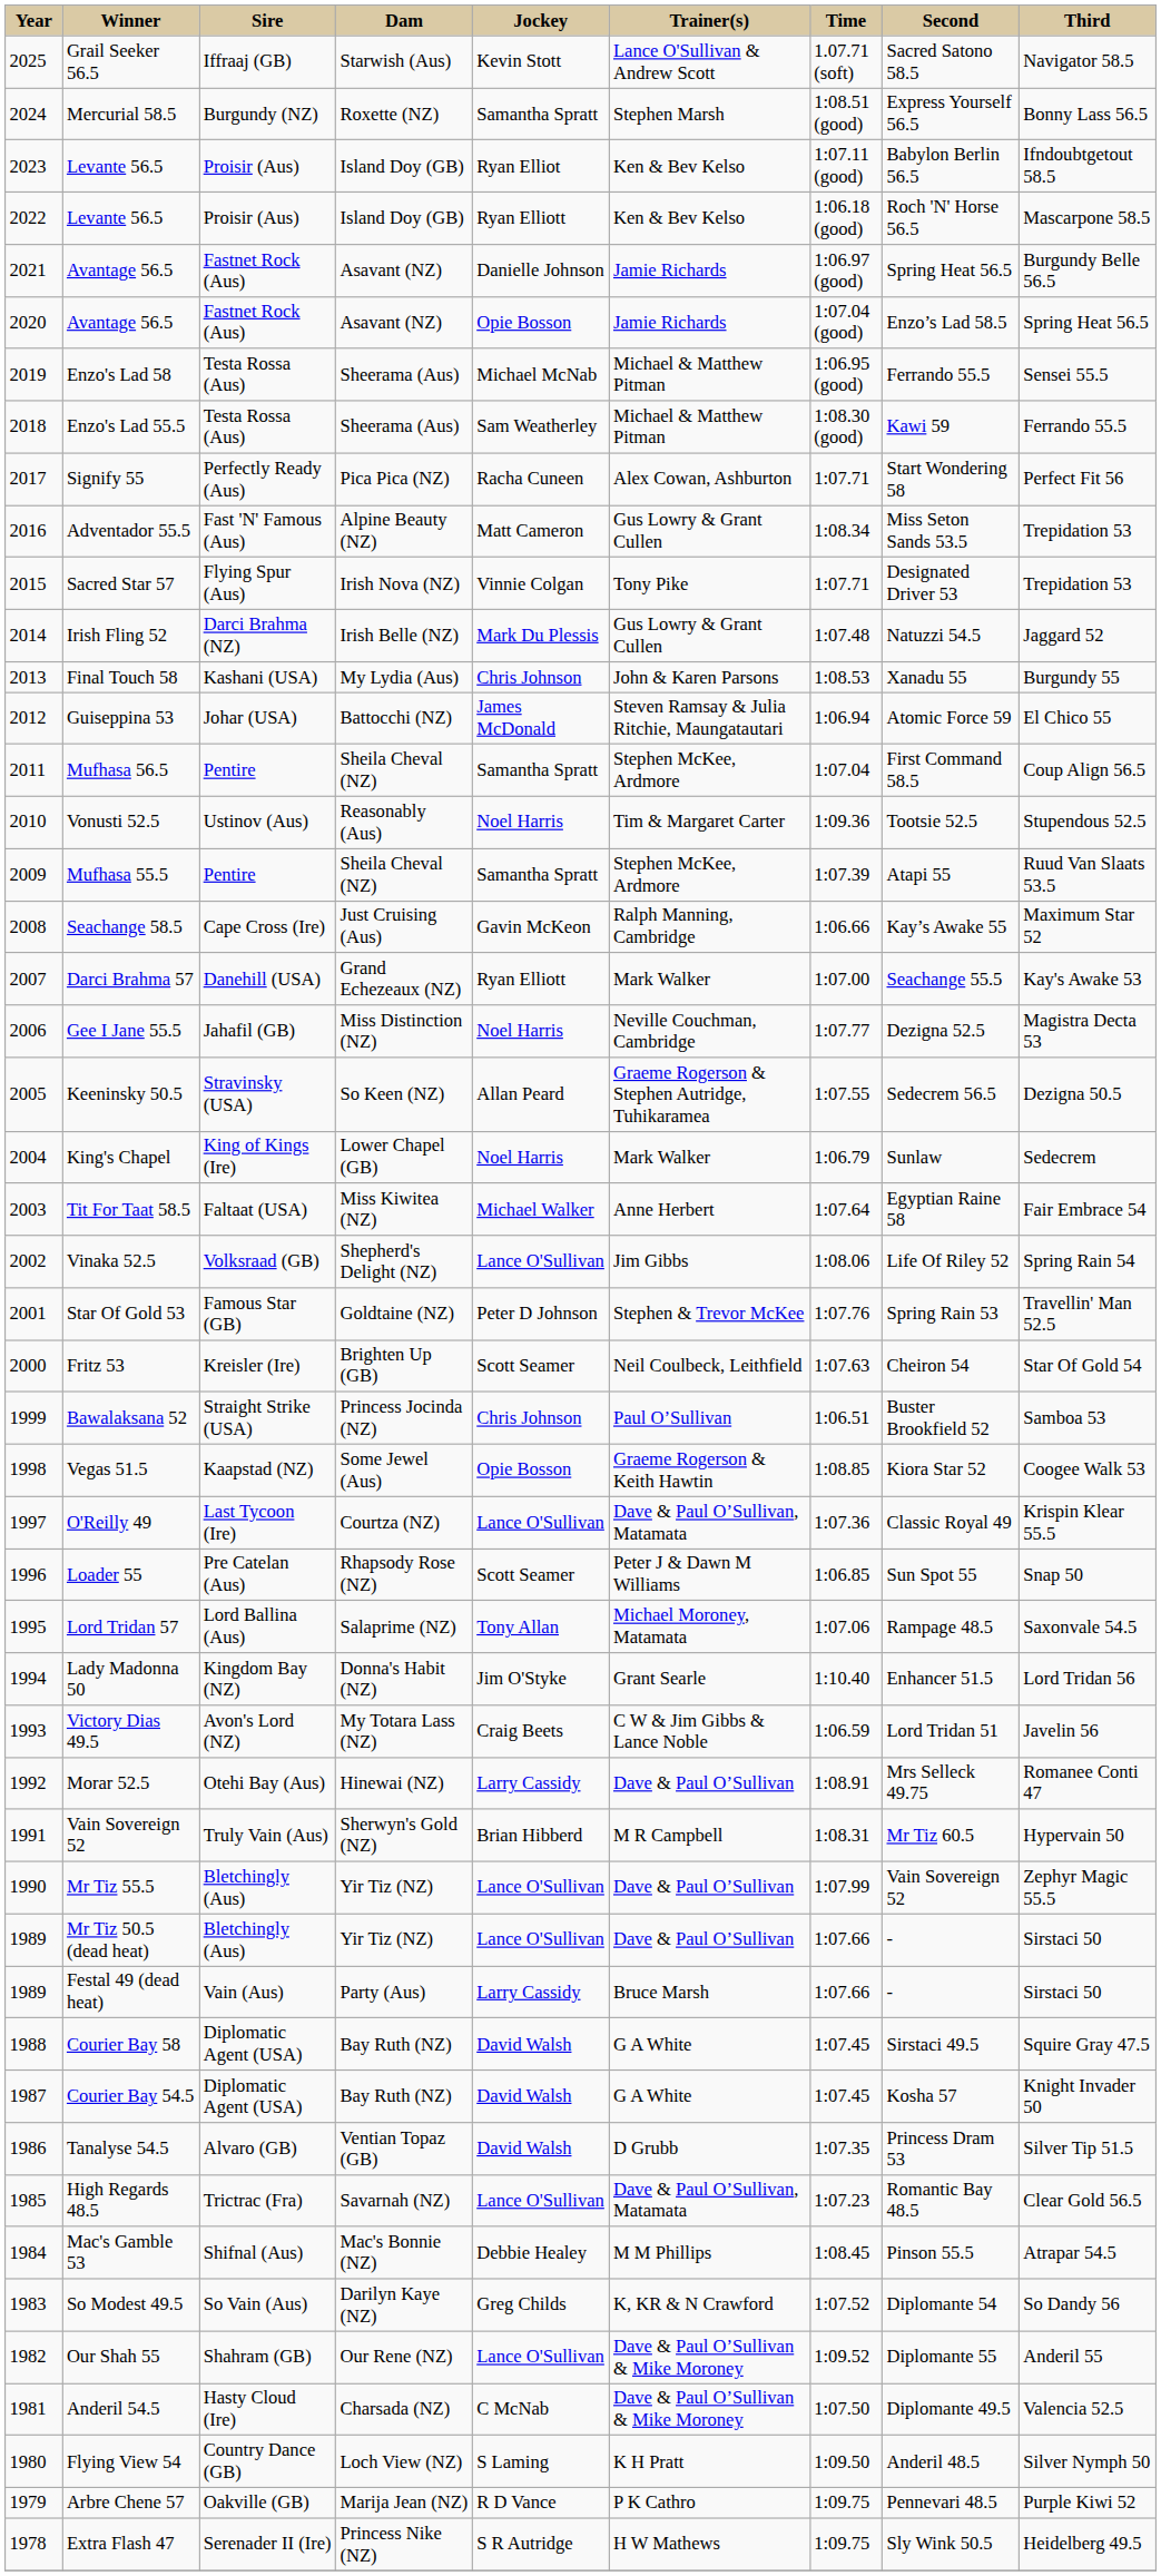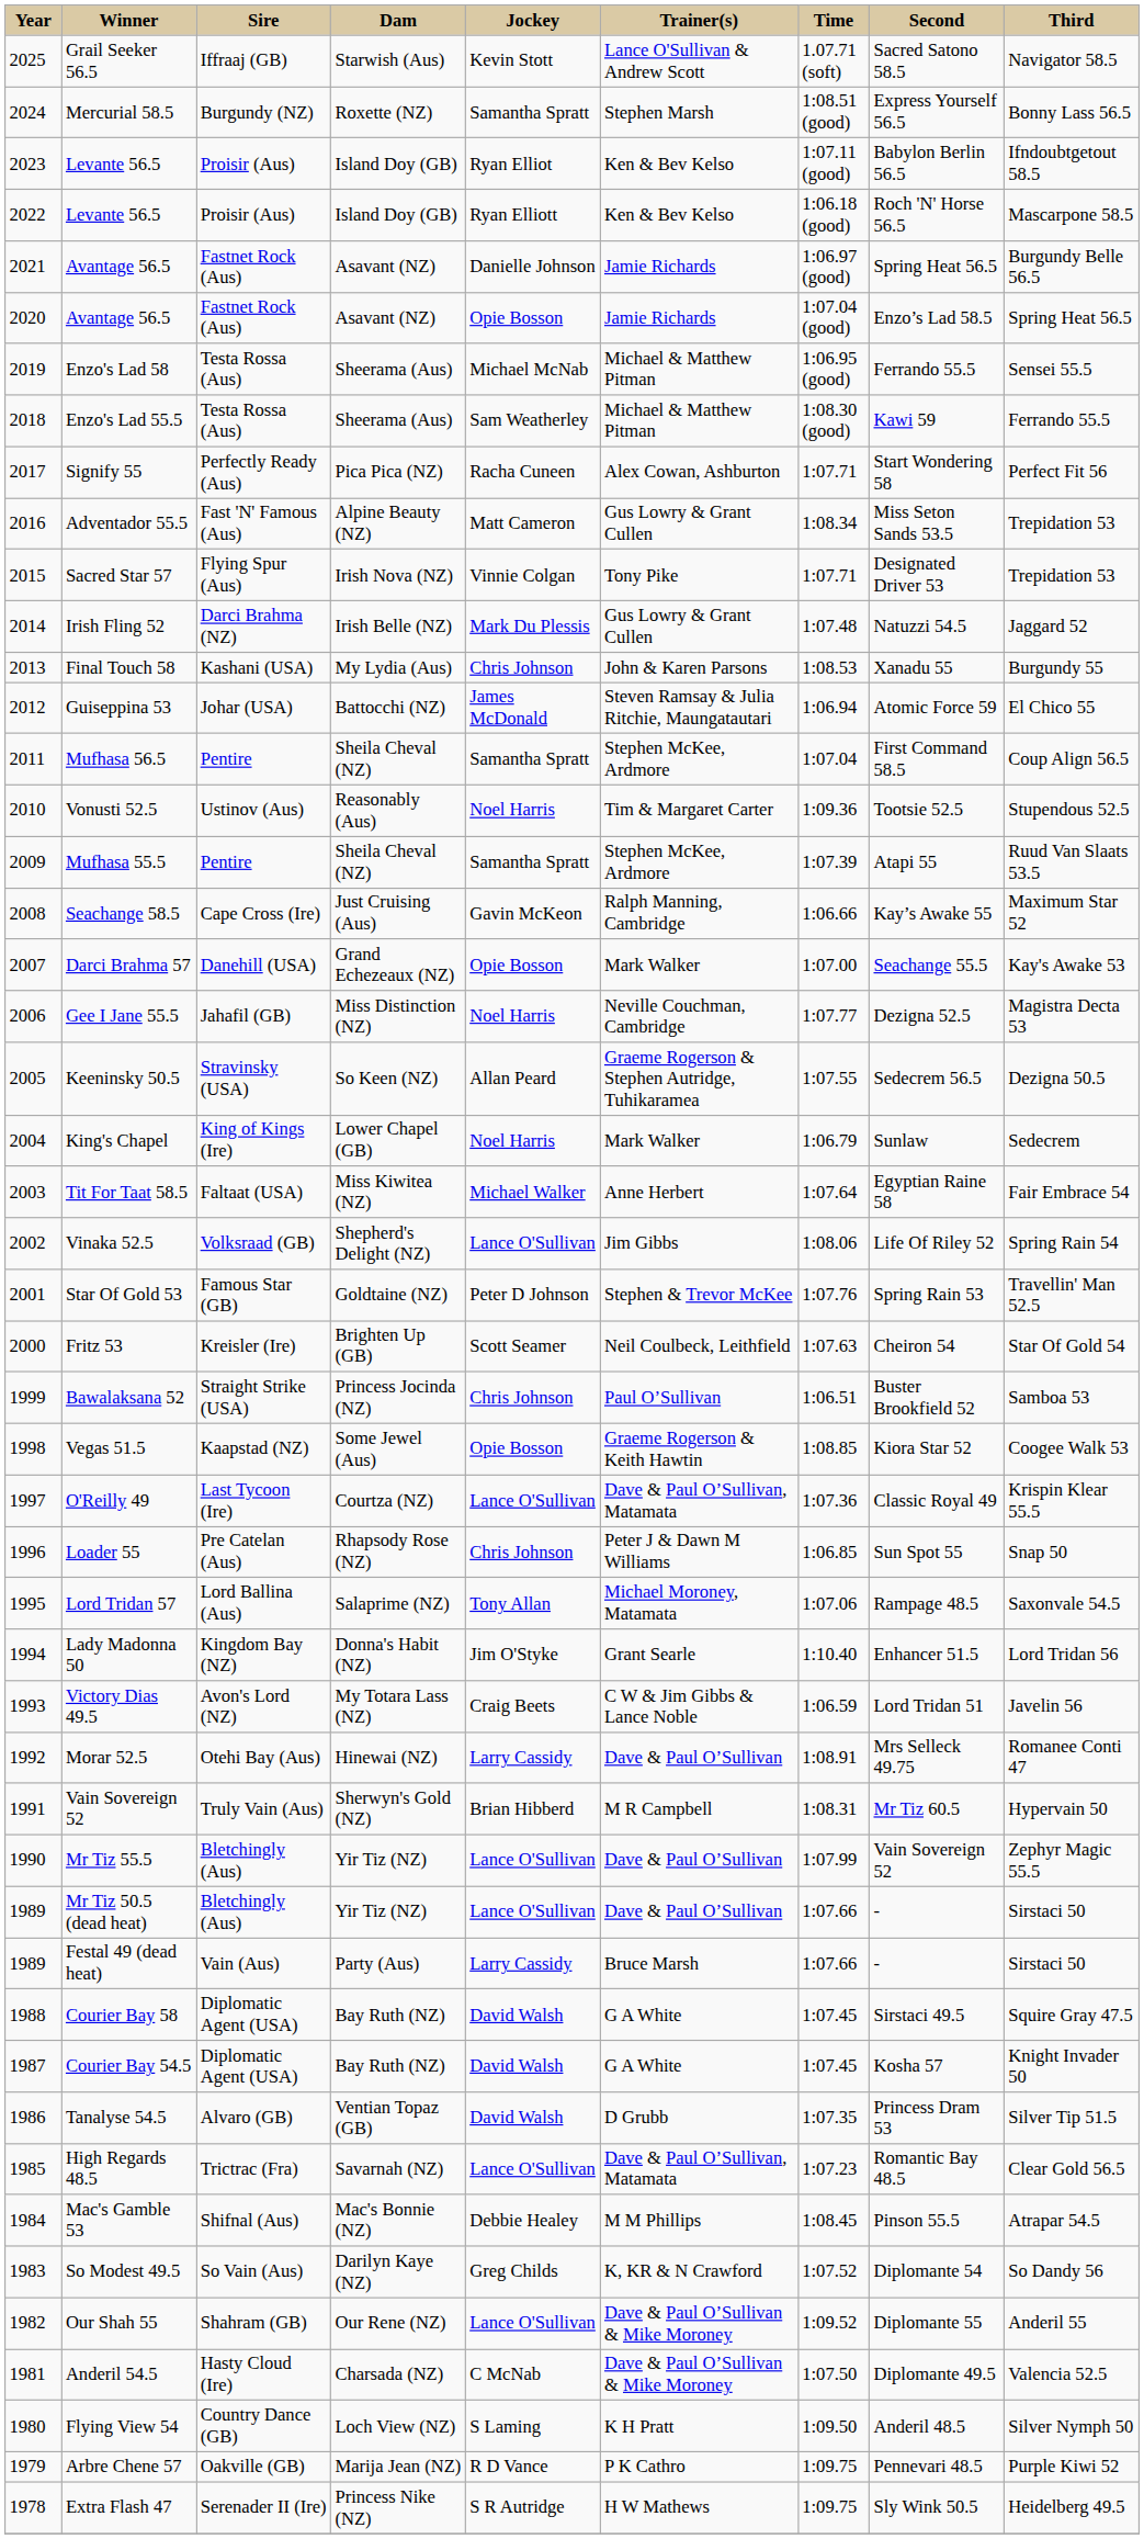Darci Brahma 57 | Jockey: Ryan Elliott -> Opie Bosson
Loader 55 | Jockey: Scott Seamer -> Chris Johnson
